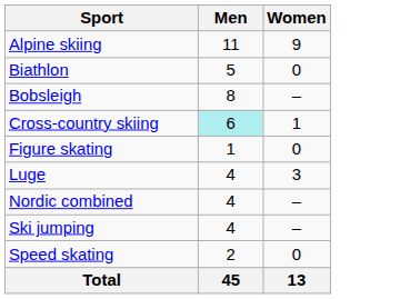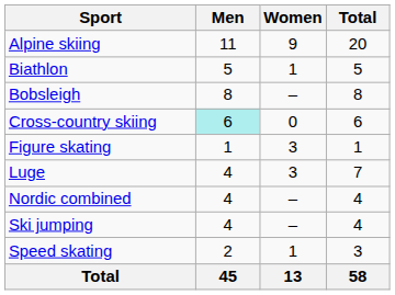+ column: Total | 20 | 5 | 8 | 6 | 1 | 7 | 4 | 4 | 3 | 58
Biathlon | Women: 0 -> 1
Cross-country skiing | Women: 1 -> 0
Figure skating | Women: 0 -> 3
Speed skating | Women: 0 -> 1
